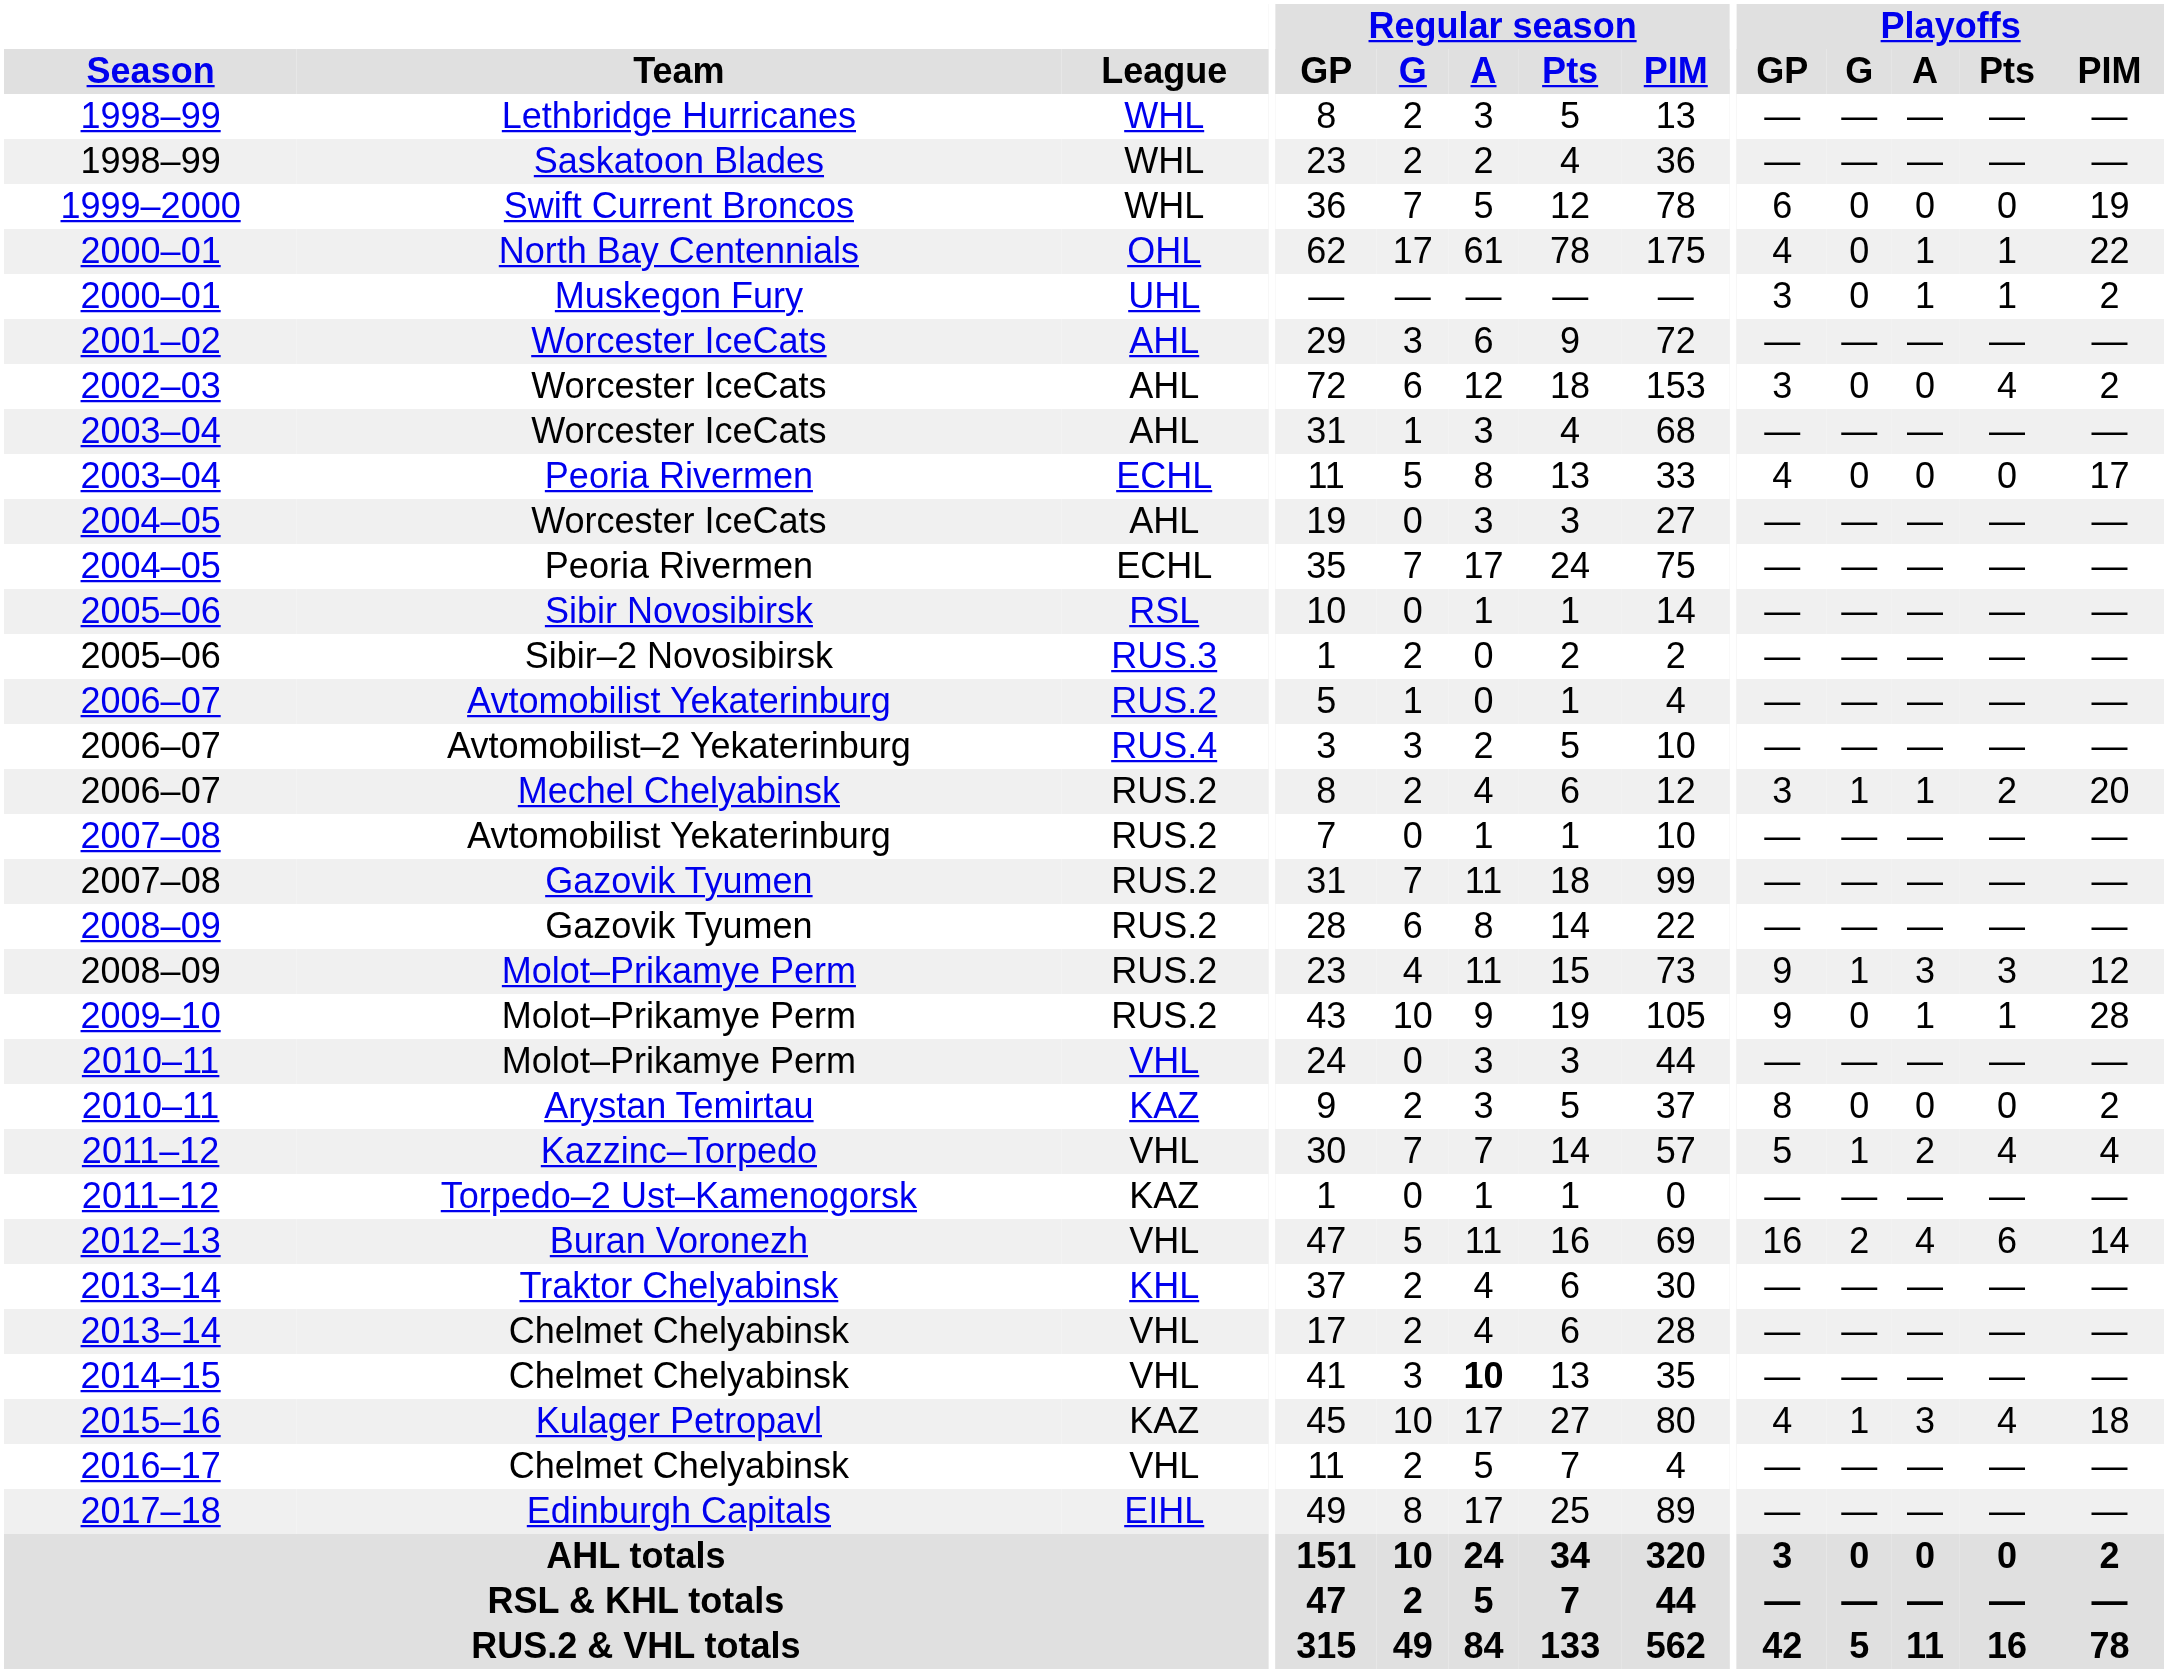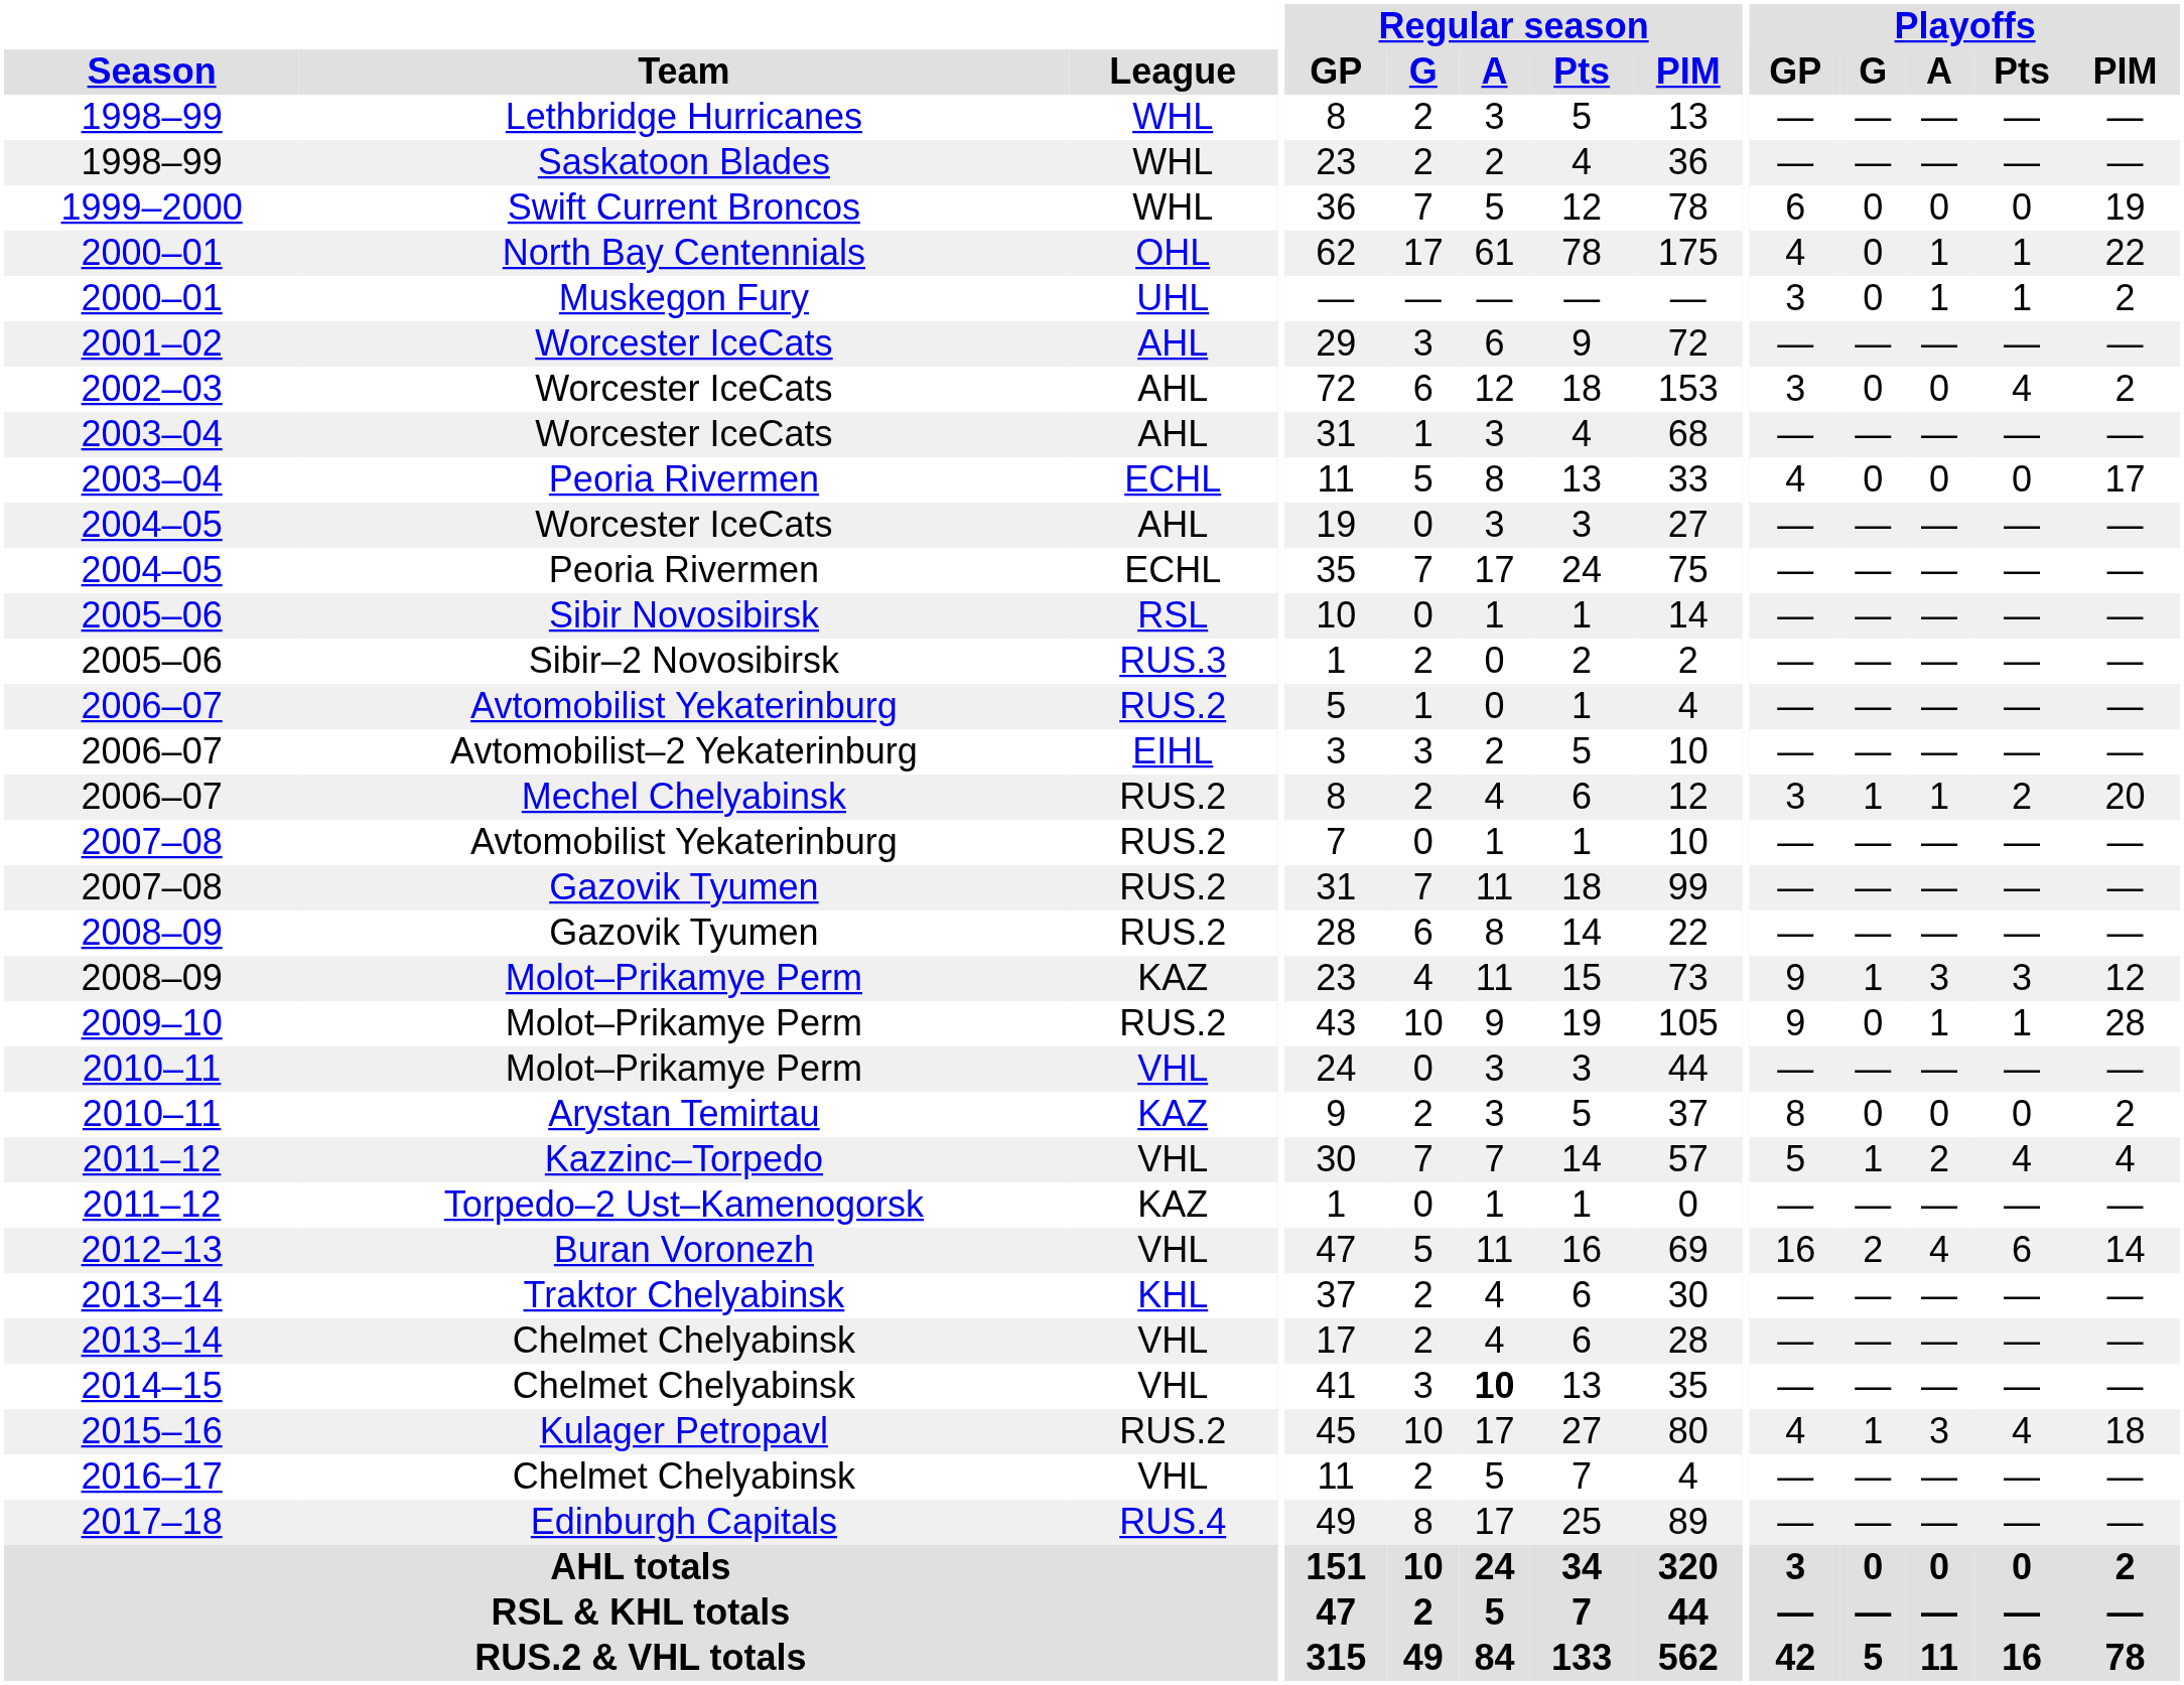Avtomobilist–2 Yekaterinburg | League: RUS.4 -> EIHL
2008–09 / Molot–Prikamye Perm | League: RUS.2 -> KAZ
Kulager Petropavl | League: KAZ -> RUS.2
Edinburgh Capitals | League: EIHL -> RUS.4
